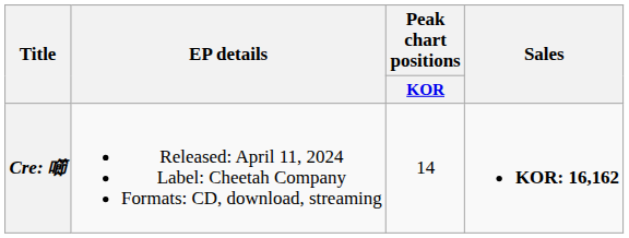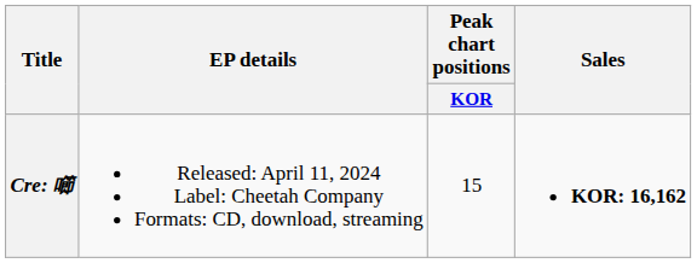Cre: 㘉 | Peak chart positions / KOR: 14 -> 15
